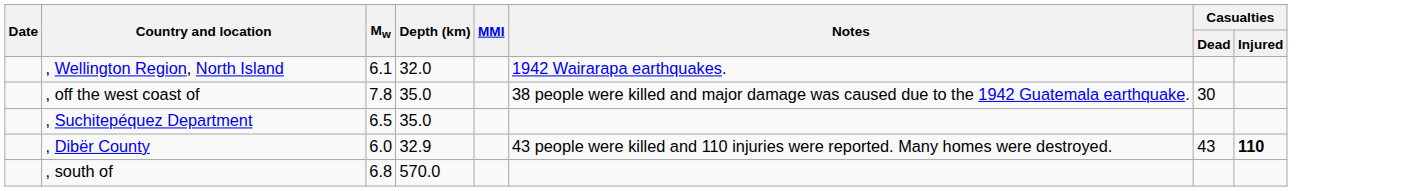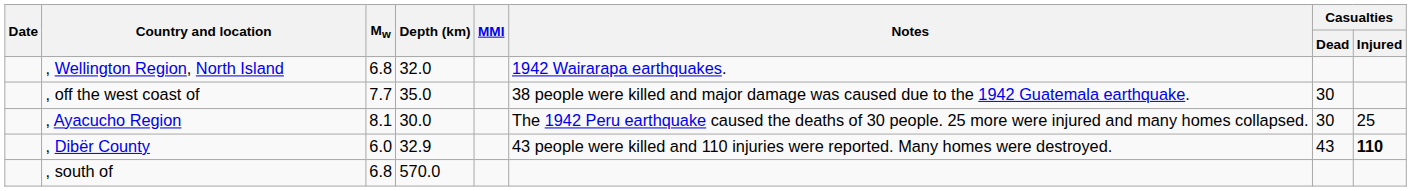, Wellington Region, North Island | Mw: 6.1 -> 6.8
, off the west coast of | Mw: 7.8 -> 7.7
- row: , Suchitepéquez Department | 6.5 | 35.0
+ row: , Ayacucho Region | 8.1 | 30.0 | The 1942 Peru earthquake caused the deaths of 30 people. 25 more were injured and many homes collapsed. | 30 | 25
